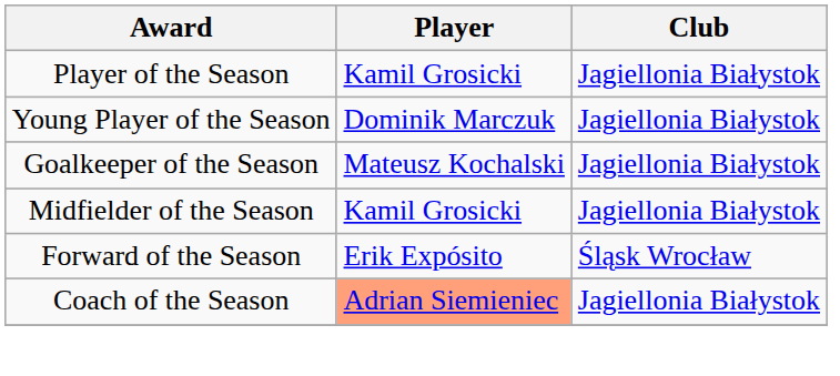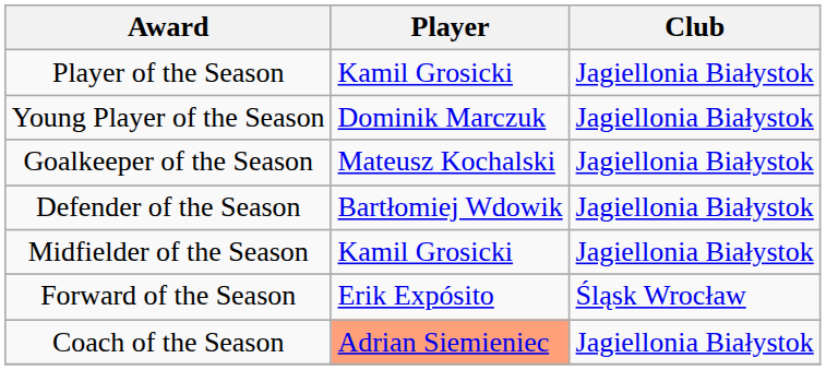+ row: Defender of the Season | Bartłomiej Wdowik | Jagiellonia Białystok
